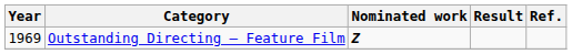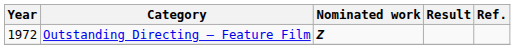Outstanding Directing – Feature Film | Year: 1969 -> 1972
